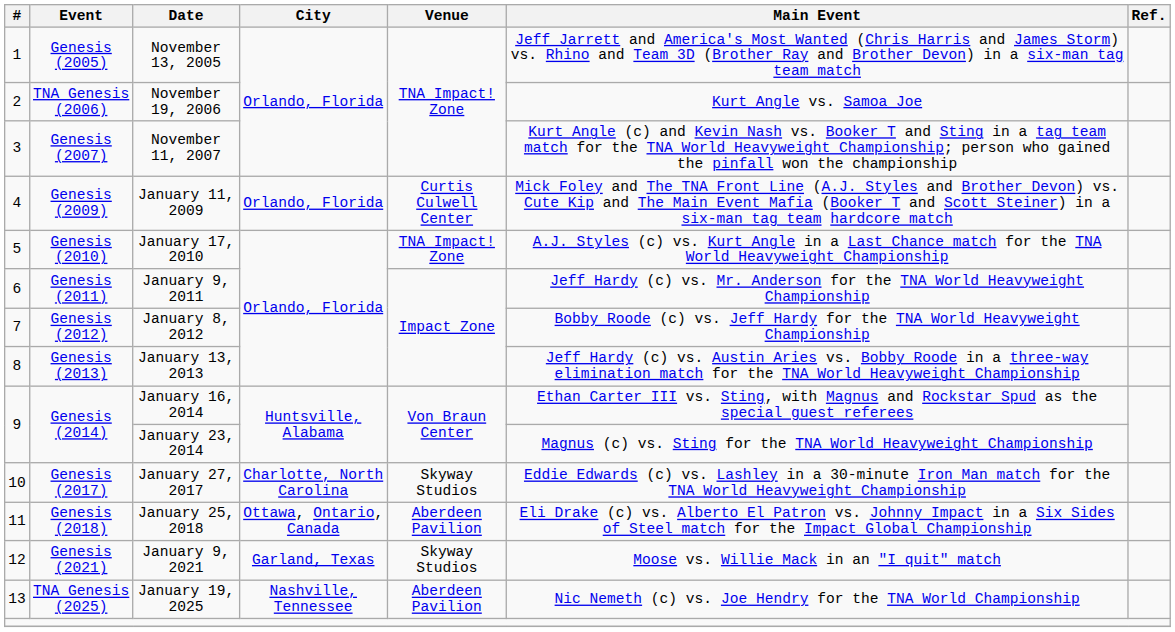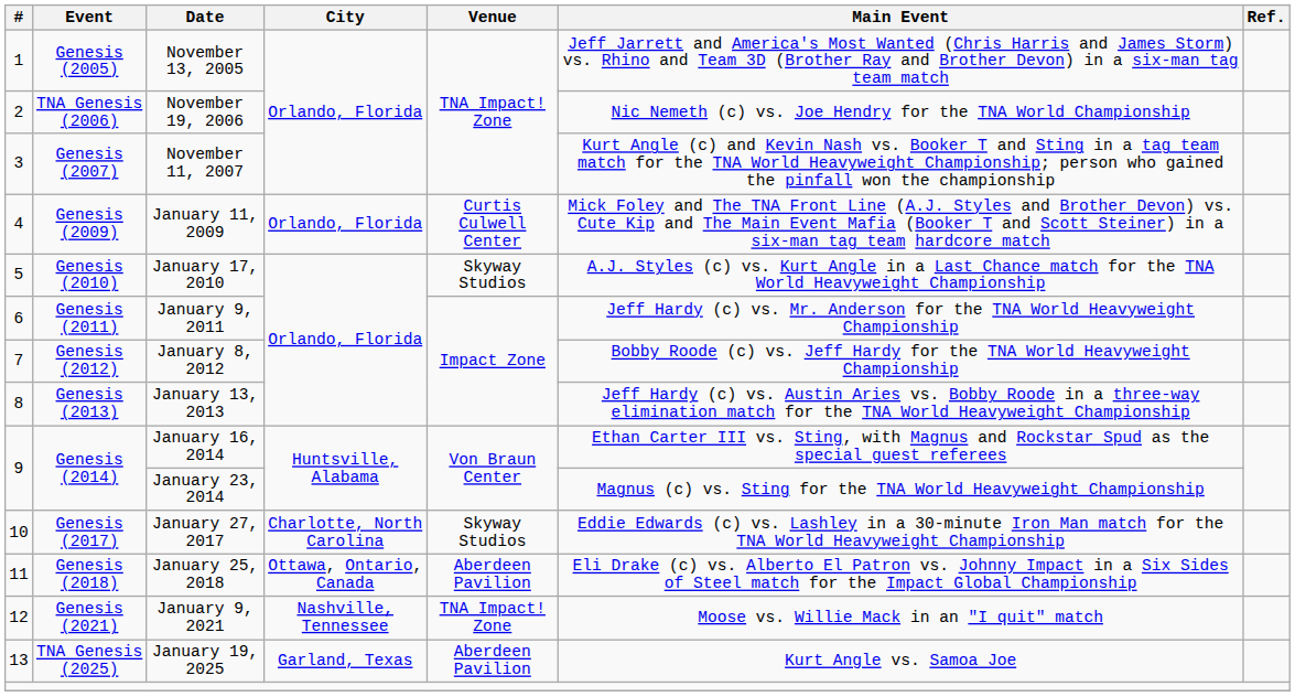November 19, 2006 | Main Event: Kurt Angle vs. Samoa Joe -> Nic Nemeth (c) vs. Joe Hendry for the TNA World Championship
January 17, 2010 | Venue: TNA Impact! Zone -> Skyway Studios
January 9, 2021 | City: Garland, Texas -> Nashville, Tennessee
January 9, 2021 | Venue: Skyway Studios -> TNA Impact! Zone
January 19, 2025 | City: Nashville, Tennessee -> Garland, Texas
January 19, 2025 | Main Event: Nic Nemeth (c) vs. Joe Hendry for the TNA World Championship -> Kurt Angle vs. Samoa Joe
